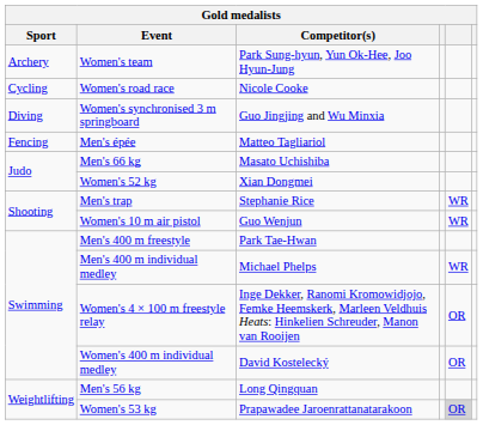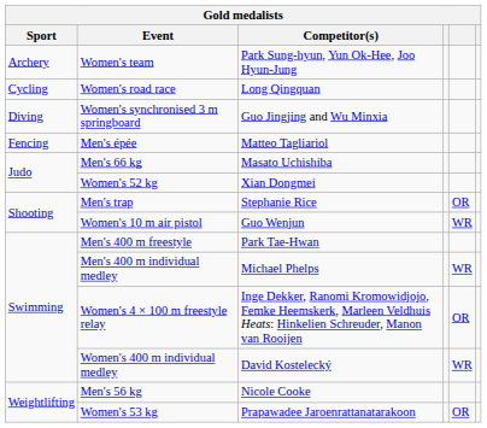Women's road race | Competitor(s): Nicole Cooke -> Long Qingquan
Men's trap | column 5: WR -> OR
Women's 400 m individual medley | column 5: OR -> WR
Men's 56 kg | Competitor(s): Long Qingquan -> Nicole Cooke
Women's 53 kg | column 5: lightgrey background -> no background
